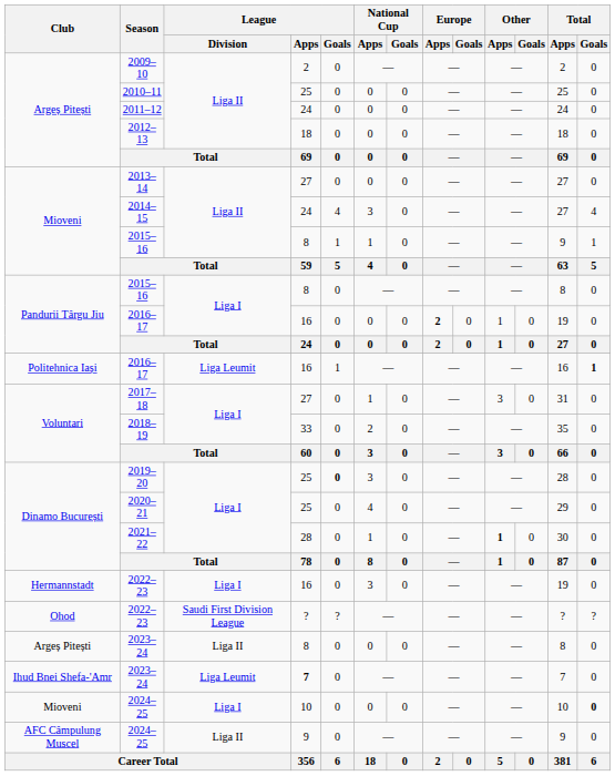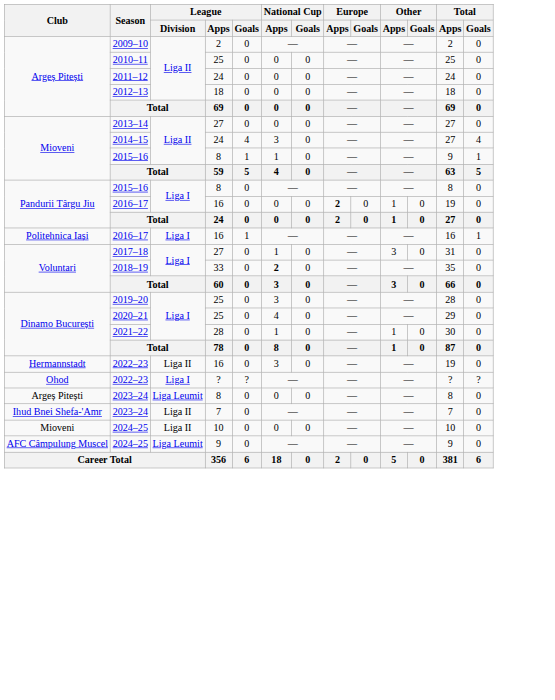Politehnica Iași / 2016–17 | League / Division: Liga Leumit -> Liga I
Politehnica Iași / 2016–17 | Total / Goals: bold -> normal
2018–19 | National Cup / Apps: normal -> bold
2019–20 | League / Goals: bold -> normal
2021–22 | Other / Apps: bold -> normal
Hermannstadt / 2022–23 | League / Division: Liga I -> Liga II
Ohod / 2022–23 | League / Division: Saudi First Division League -> Liga I
Argeș Pitești / 2023–24 | League / Division: Liga II -> Liga Leumit
Ihud Bnei Shefa-'Amr / 2023–24 | League / Division: Liga Leumit -> Liga II
Ihud Bnei Shefa-'Amr / 2023–24 | League / Apps: bold -> normal
Mioveni / 2024–25 | League / Division: Liga I -> Liga II
Mioveni / 2024–25 | Total / Goals: bold -> normal
AFC Câmpulung Muscel / 2024–25 | League / Division: Liga II -> Liga Leumit
